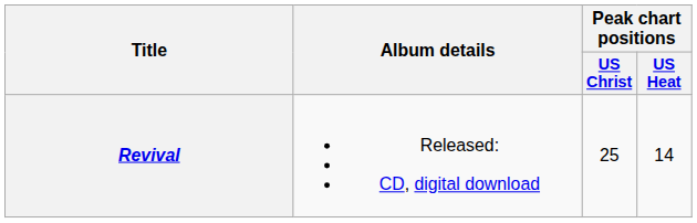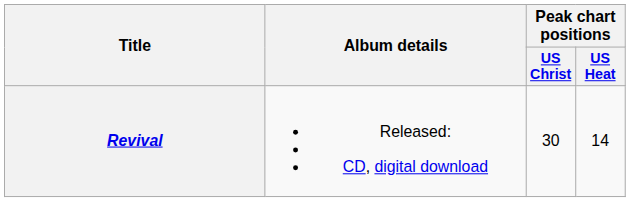Revival | Peak chart positions / US Christ: 25 -> 30
